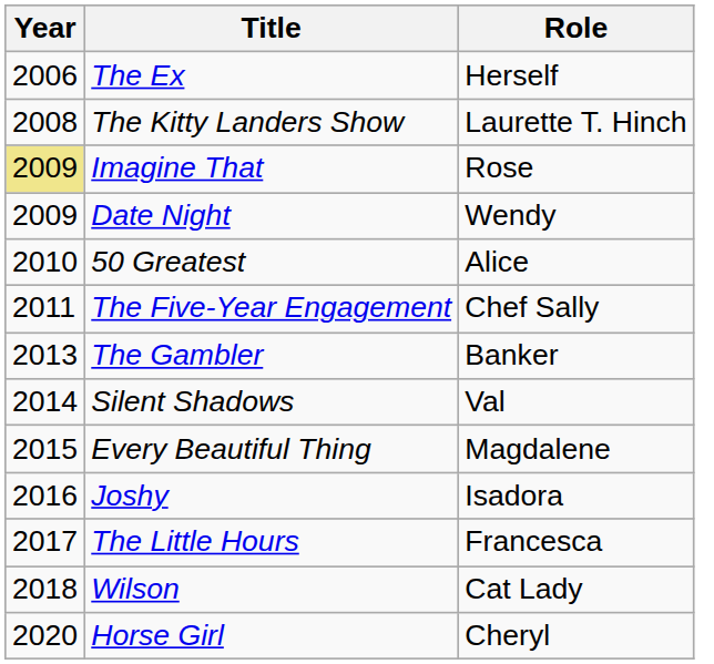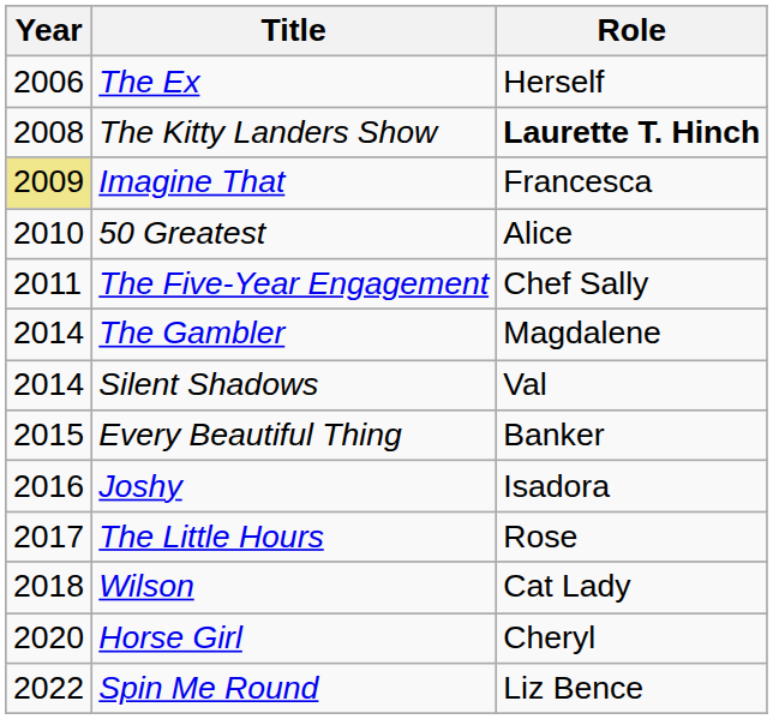The Kitty Landers Show | Role: normal -> bold
Imagine That | Role: Rose -> Francesca
- row: 2009 | Date Night | Wendy
The Gambler | Year: 2013 -> 2014
The Gambler | Role: Banker -> Magdalene
Every Beautiful Thing | Role: Magdalene -> Banker
The Little Hours | Role: Francesca -> Rose
+ row: 2022 | Spin Me Round | Liz Bence
